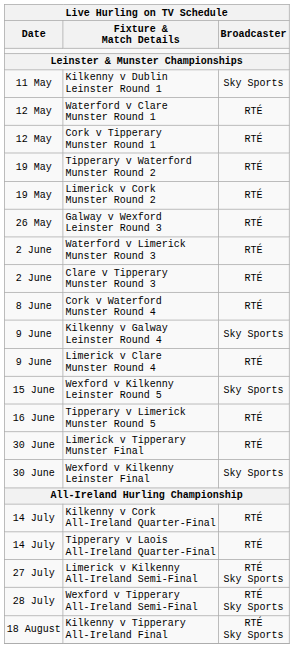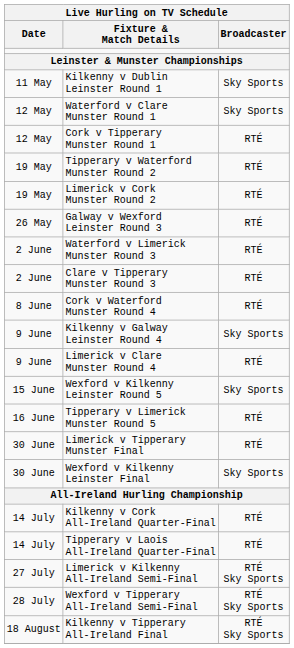Waterford v Clare Munster Round 1 | Broadcaster: RTÉ -> Sky Sports
